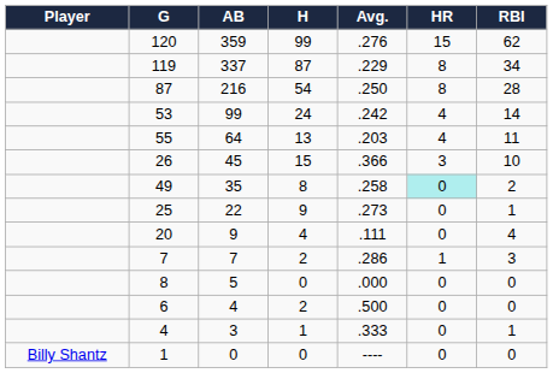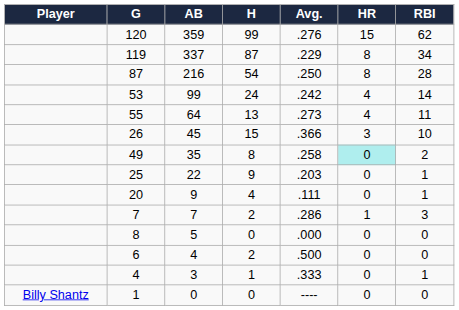55 | Avg.: .203 -> .273
25 | Avg.: .273 -> .203
20 | RBI: 4 -> 1
